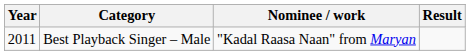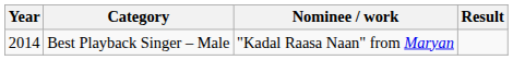Best Playback Singer – Male | Year: 2011 -> 2014
